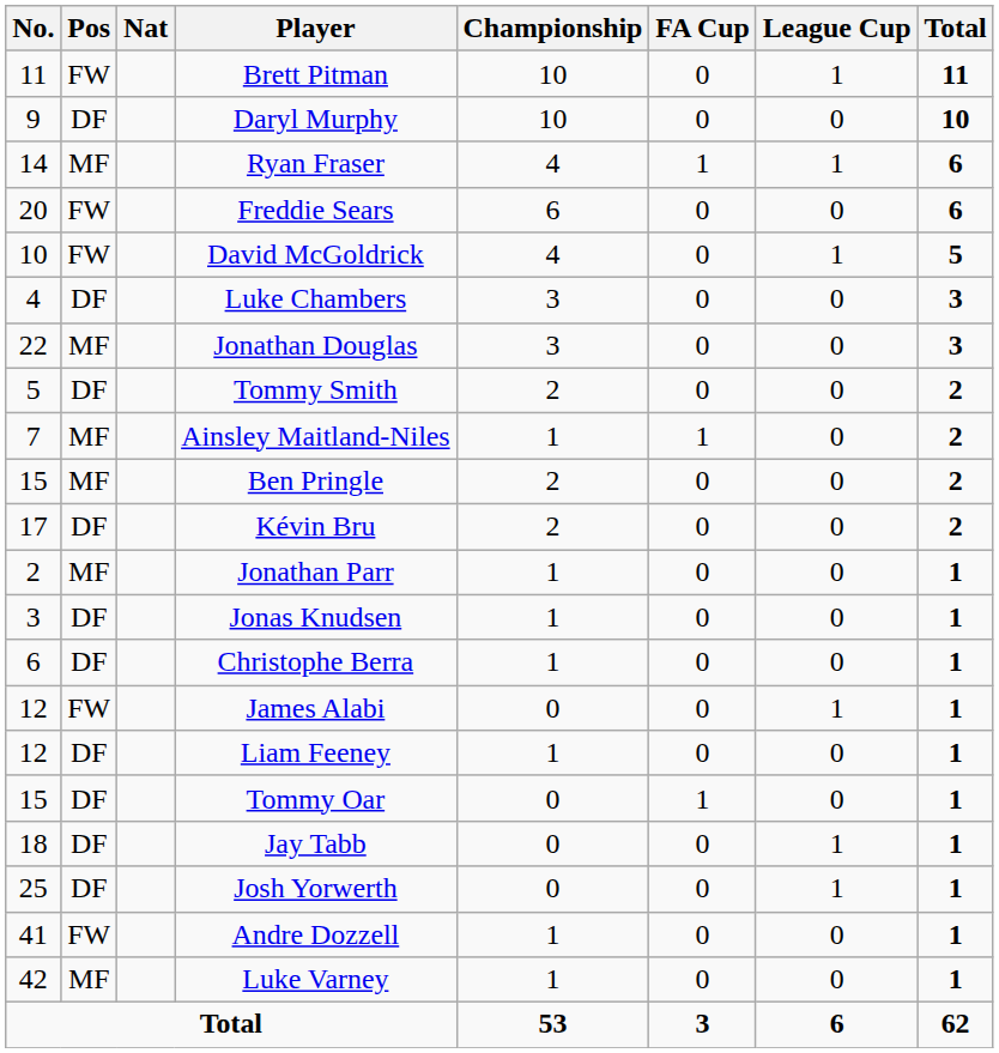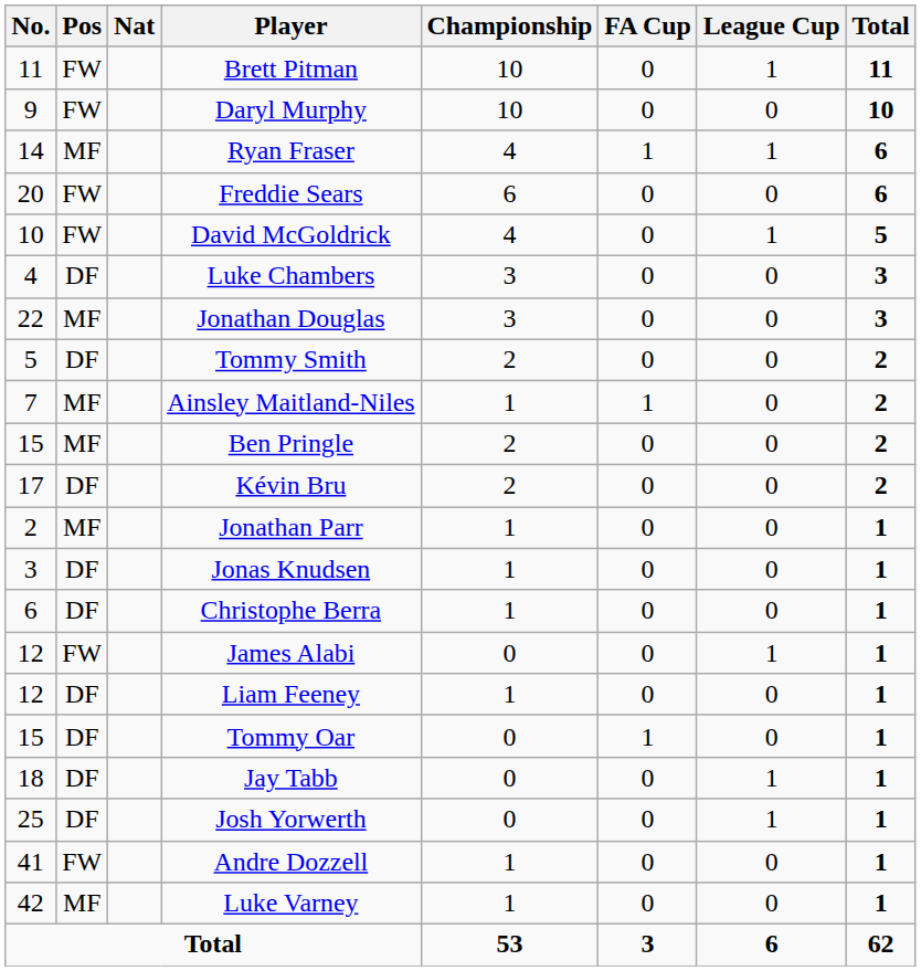Daryl Murphy | Pos: DF -> FW
